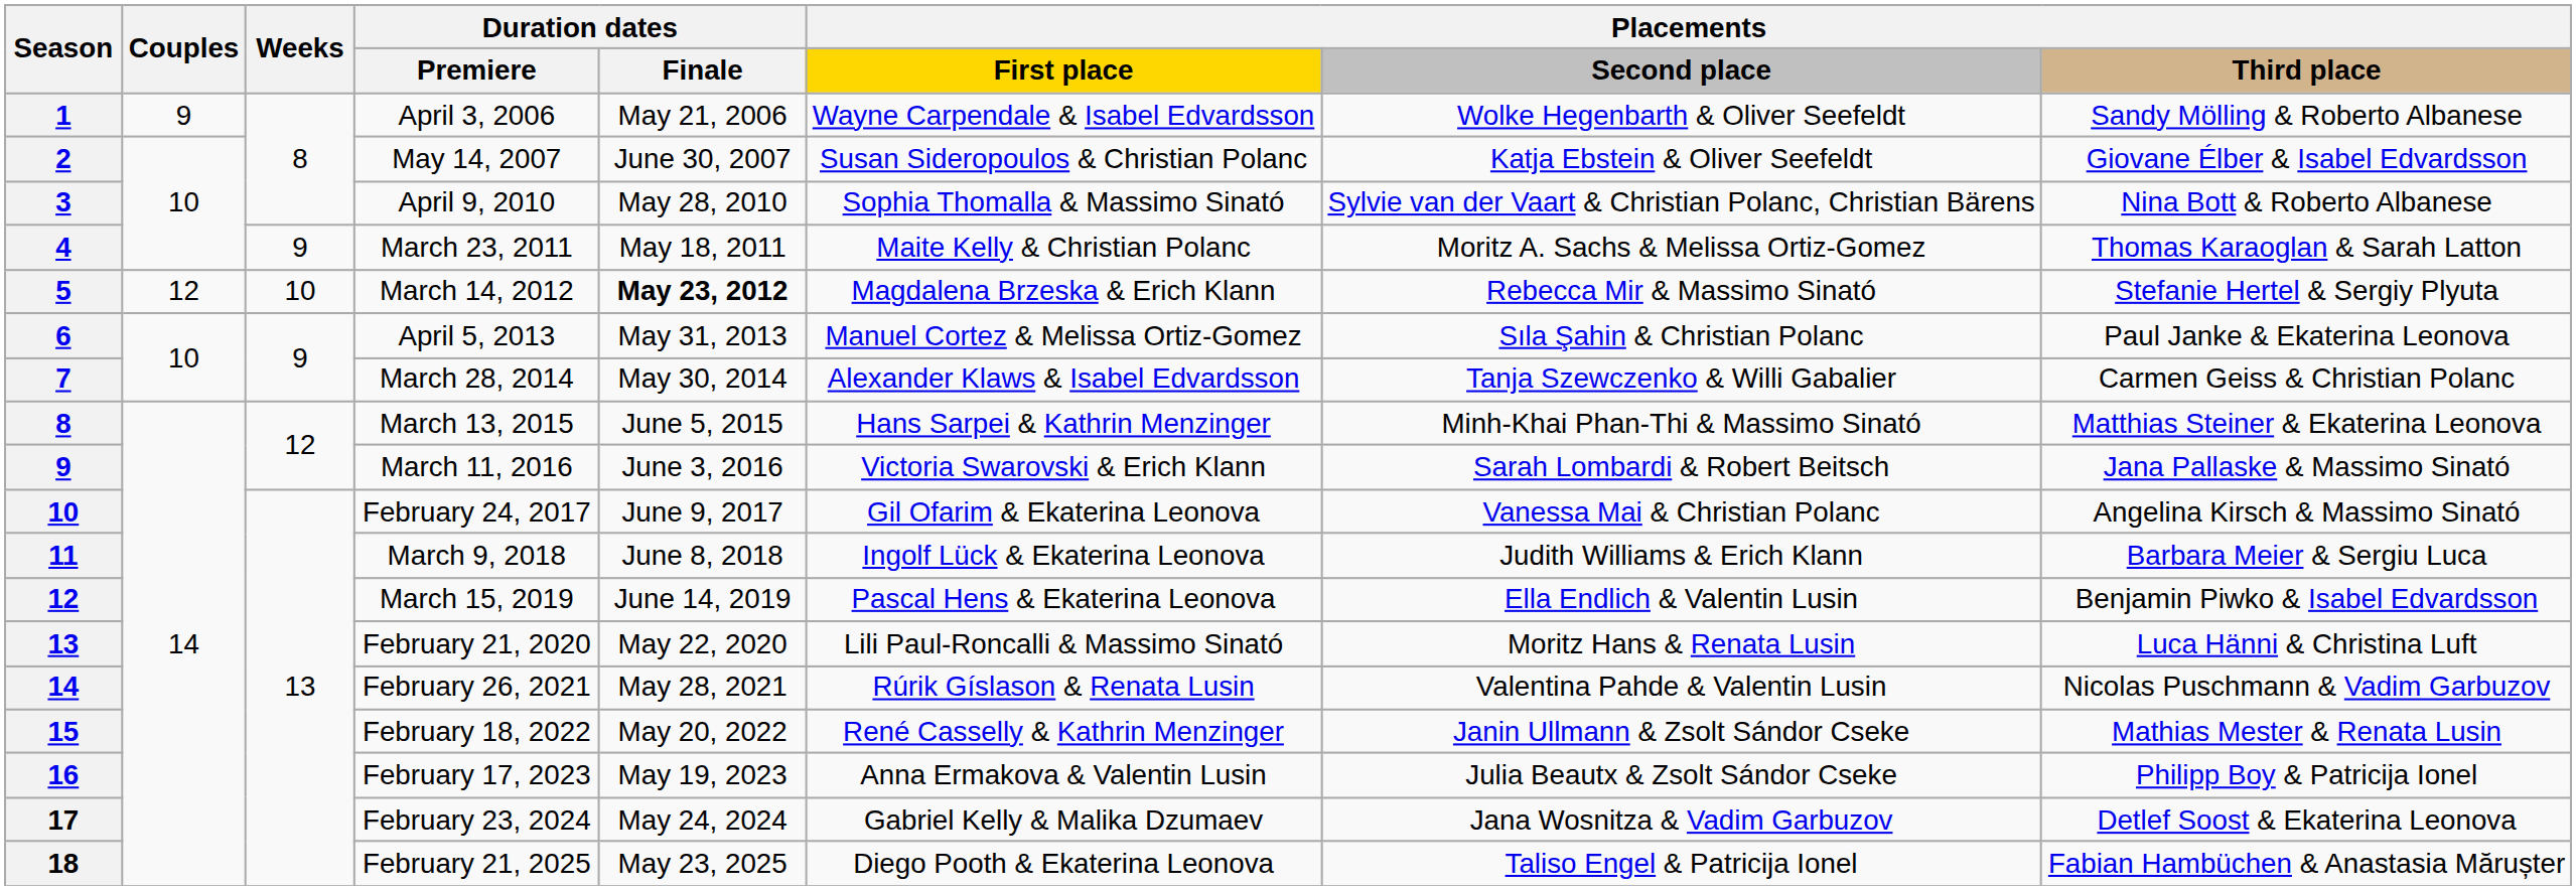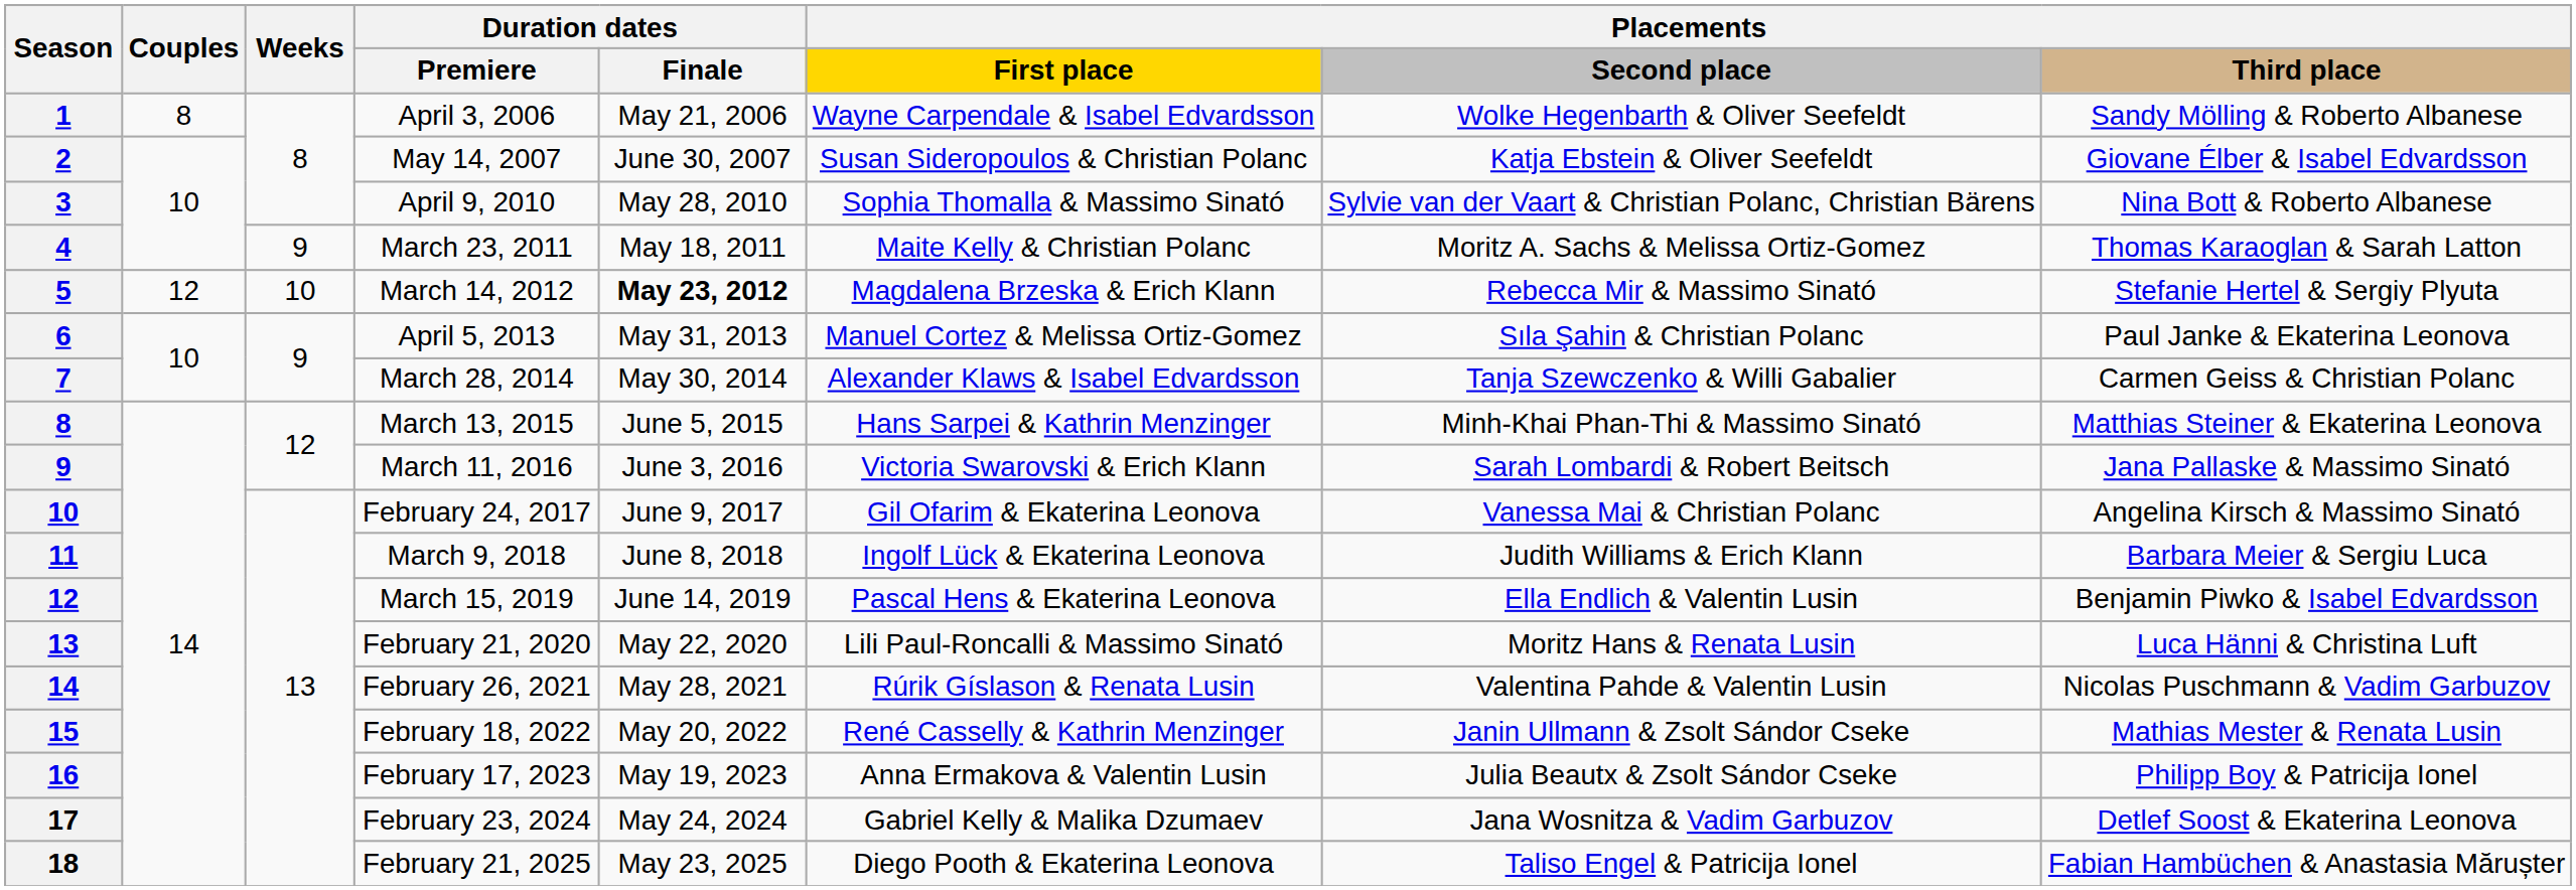April 3, 2006 | Couples: 9 -> 8
